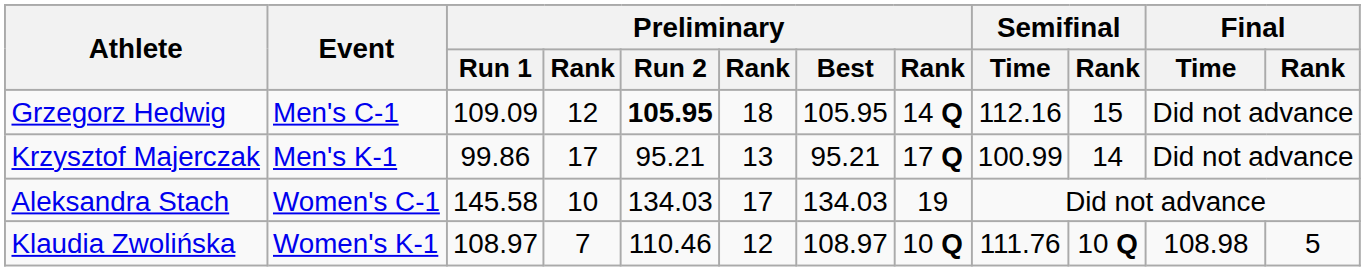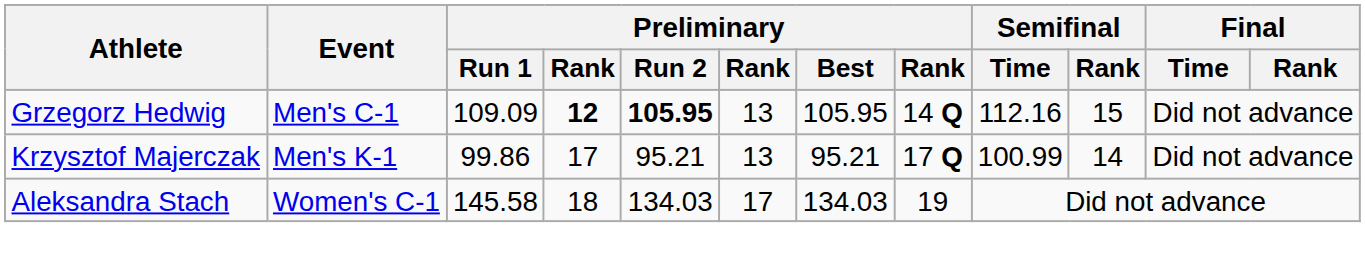Grzegorz Hedwig | column 4: normal -> bold
Grzegorz Hedwig | column 6: 18 -> 13
Aleksandra Stach | column 4: 10 -> 18
- row: Klaudia Zwolińska | Women's K-1 | 108.97 | 7 | 110.46 | 12 | 108.97 | 10 Q | 111.76 | 10 Q | 108.98 | 5
